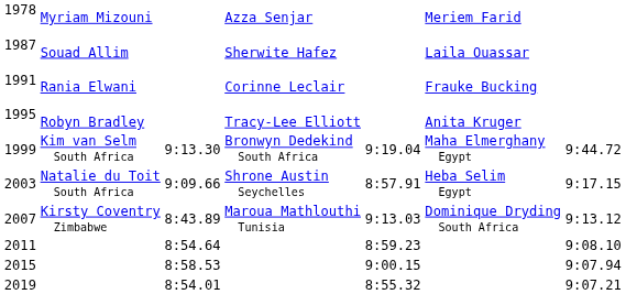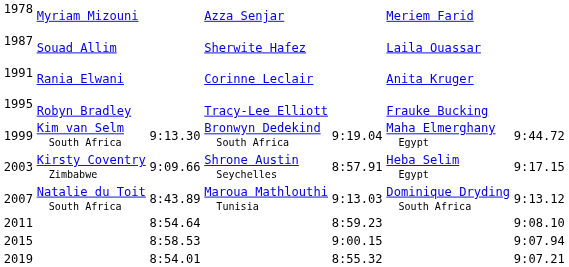1991 | column 6: Frauke Bucking -> Anita Kruger
1995 | column 6: Anita Kruger -> Frauke Bucking
2003 | column 2: Natalie du Toit South Africa -> Kirsty Coventry Zimbabwe
2007 | column 2: Kirsty Coventry Zimbabwe -> Natalie du Toit South Africa
